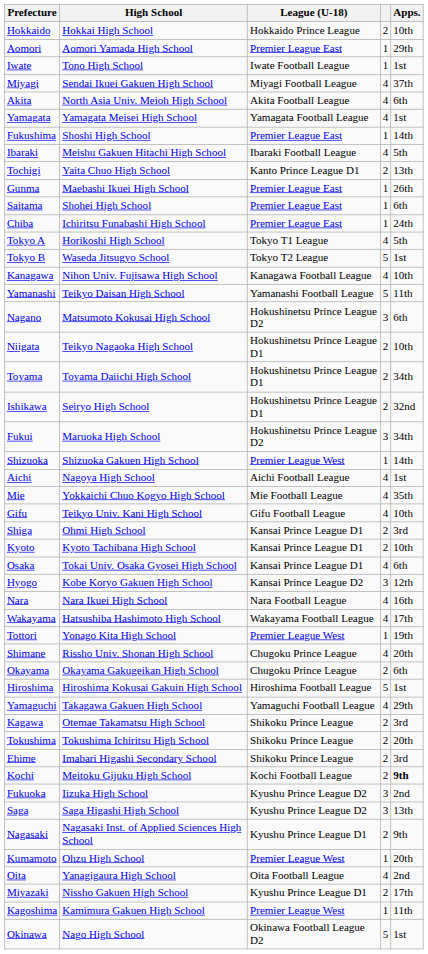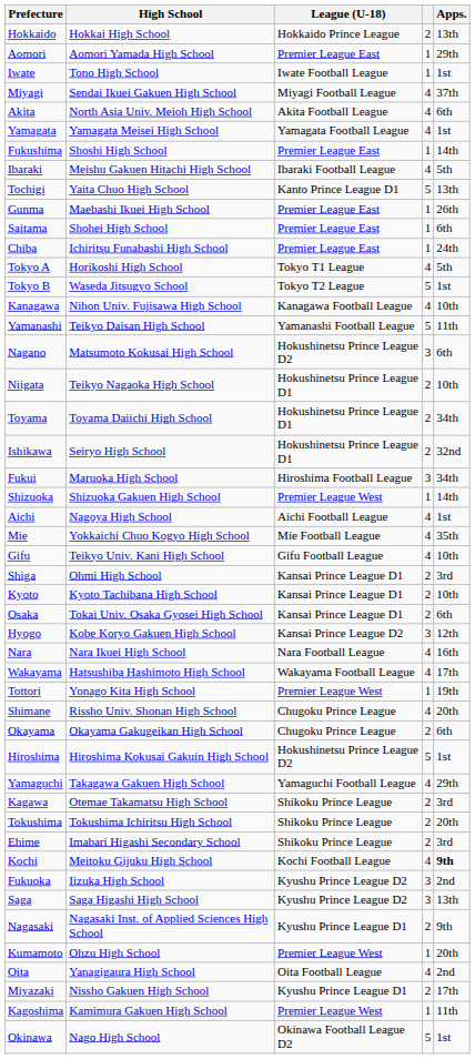Hokkaido | Apps.: 10th -> 13th
Tochigi | column 4: 2 -> 5
Fukui | League (U-18): Hokushinetsu Prince League D2 -> Hiroshima Football League
Osaka | column 4: 4 -> 2
Hiroshima | League (U-18): Hiroshima Football League -> Hokushinetsu Prince League D2
Kochi | column 4: 2 -> 4
